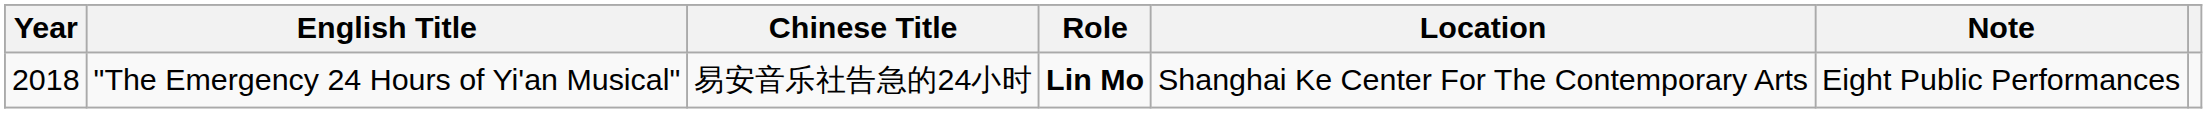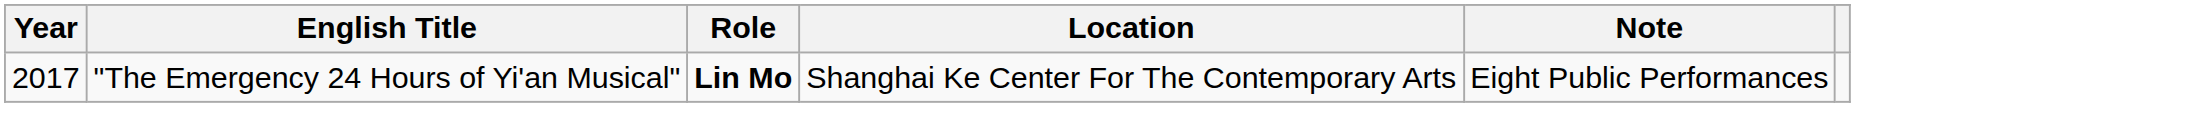- column: Chinese Title | 易安音乐社告急的24小时
"The Emergency 24 Hours of Yi'an Musical" | Year: 2018 -> 2017
